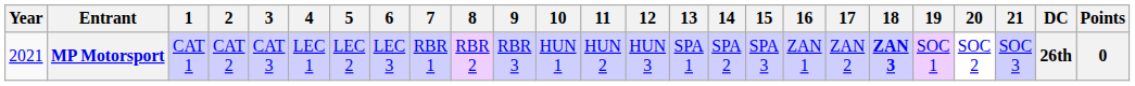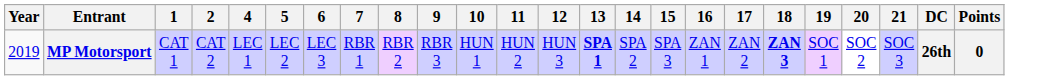- column: 3 | CAT 3
MP Motorsport | Year: 2021 -> 2019
MP Motorsport | 13: normal -> bold
